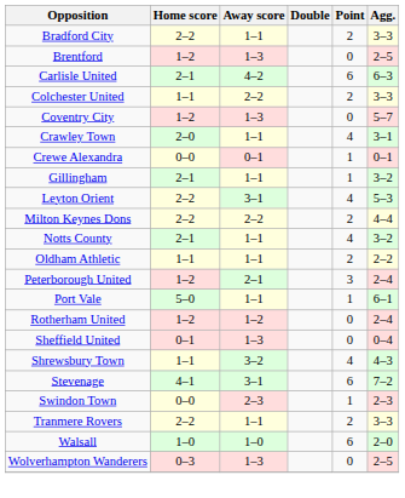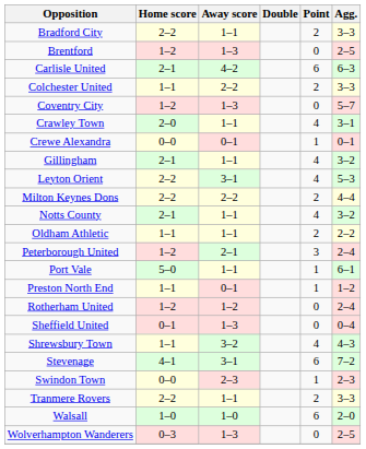Gillingham | Point: 1 -> 4
+ row: Preston North End | 1–1 | 0–1 | 1 | 1–2
